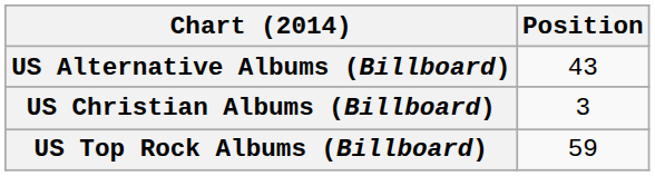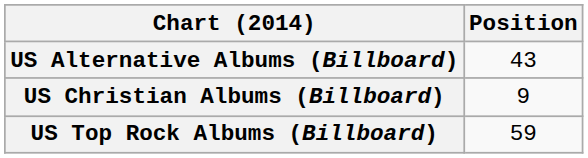US Christian Albums (Billboard) | Position: 3 -> 9
